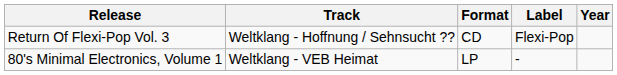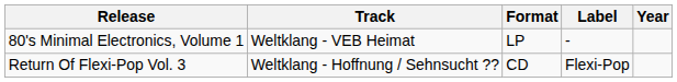rows swapped: Return Of Flexi-Pop Vol. 3 <-> 80's Minimal Electronics, Volume 1
